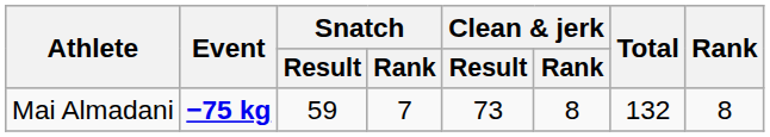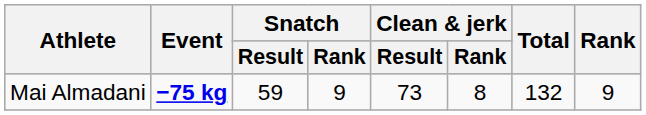Mai Almadani | Snatch / Rank: 7 -> 9
Mai Almadani | Rank: 8 -> 9
